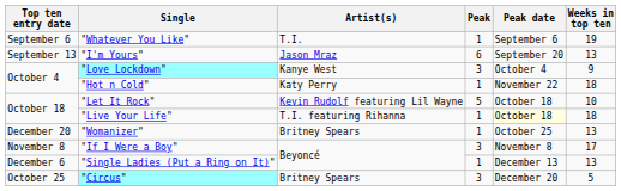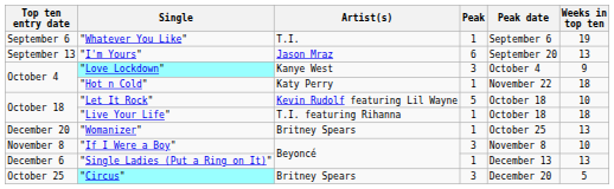"Live Your Life" | Peak date: lightyellow background -> no background
"If I Were a Boy" | Weeks in top ten: 17 -> 10
